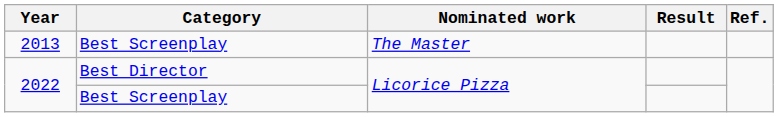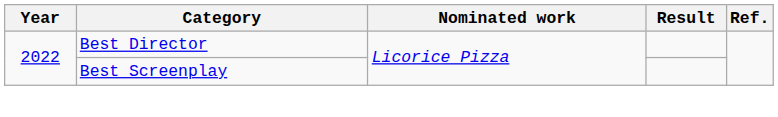- row: 2013 | Best Screenplay | The Master
